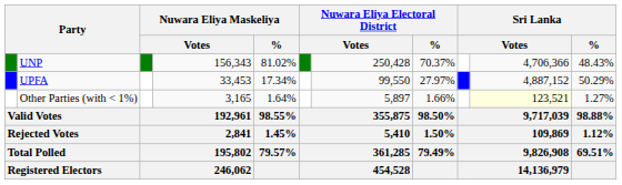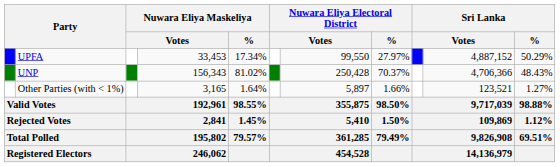rows swapped: UNP <-> UPFA
Other Parties (with < 1%) | column 10: lightyellow background -> no background
